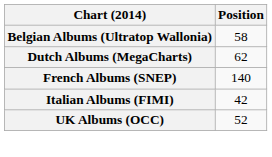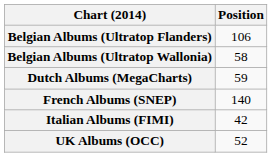+ row: Belgian Albums (Ultratop Flanders) | 106
Dutch Albums (MegaCharts) | Position: 62 -> 59
